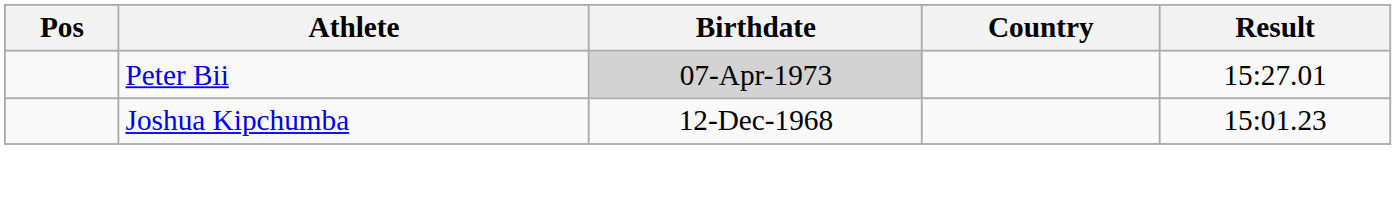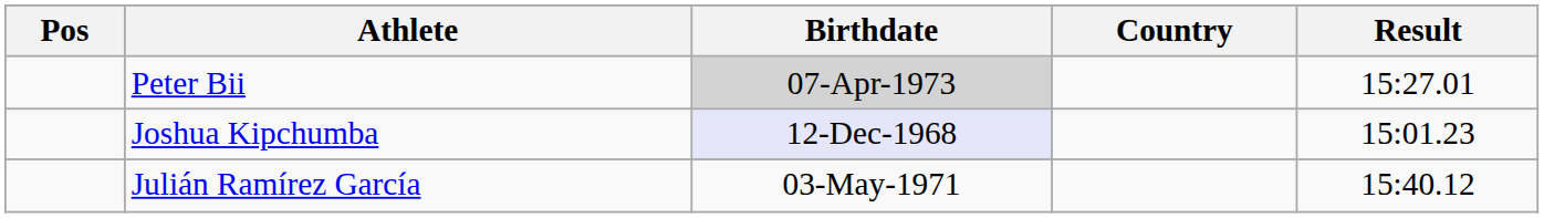Joshua Kipchumba | Birthdate: no background -> lavender background
+ row: Julián Ramírez García | 03-May-1971 | 15:40.12
